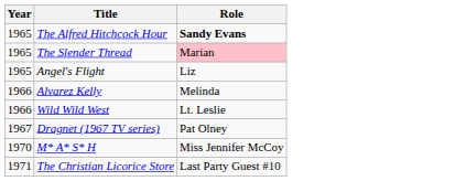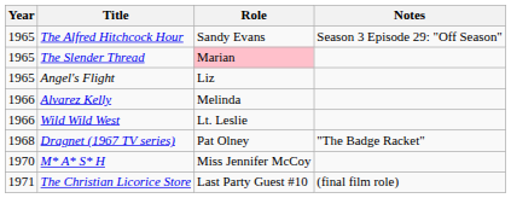+ column: Notes | Season 3 Episode 29: "Off Season" | "The Badge Racket" | (final film role)
The Alfred Hitchcock Hour | Role: bold -> normal
Dragnet (1967 TV series) | Year: 1967 -> 1968
